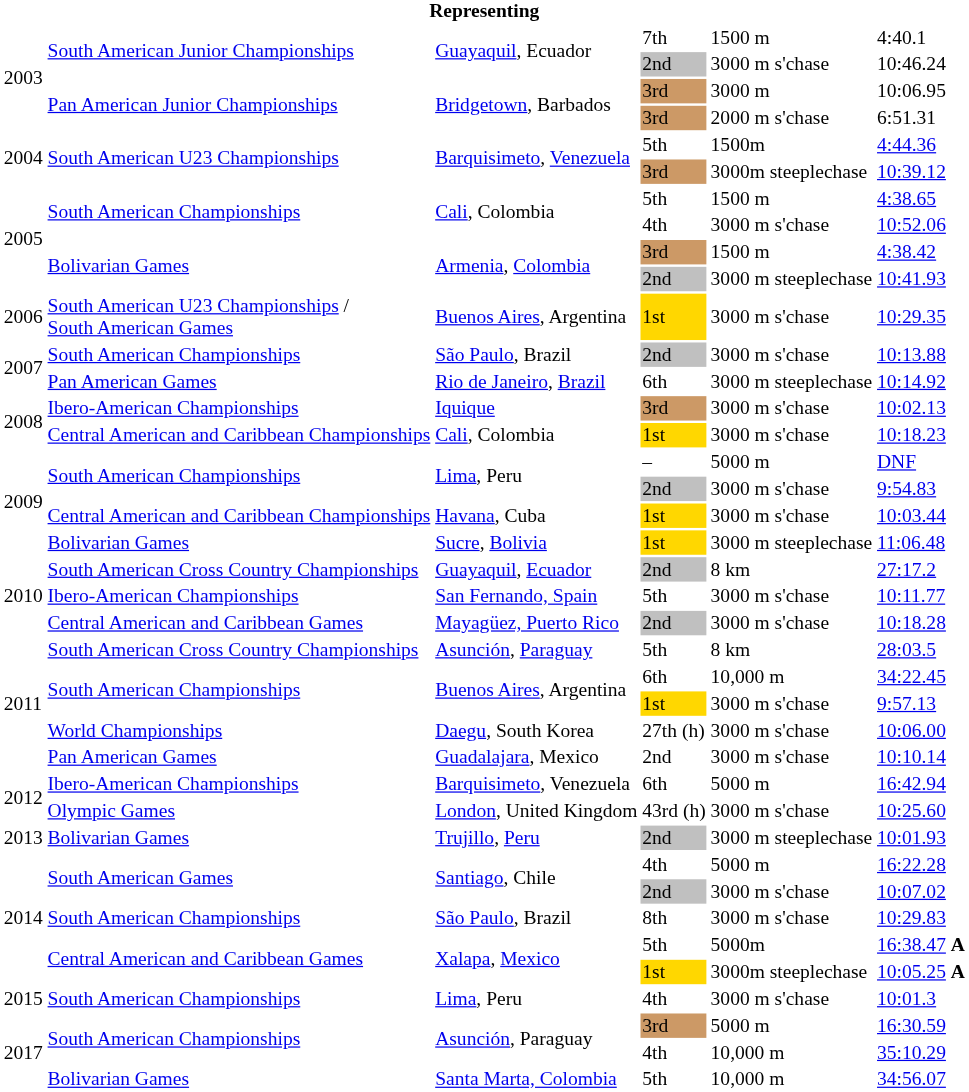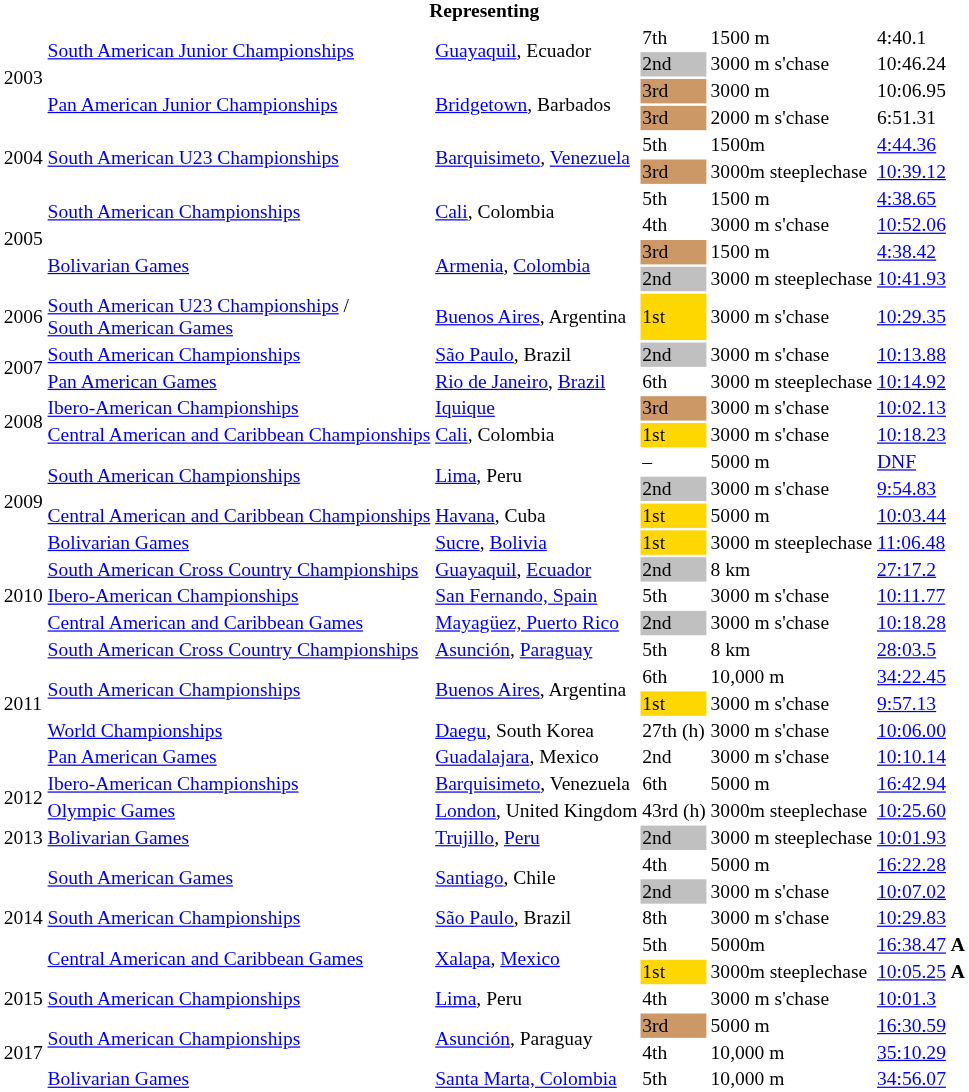Havana, Cuba | column 5: 3000 m s'chase -> 5000 m
London, United Kingdom | column 5: 3000 m s'chase -> 3000m steeplechase
